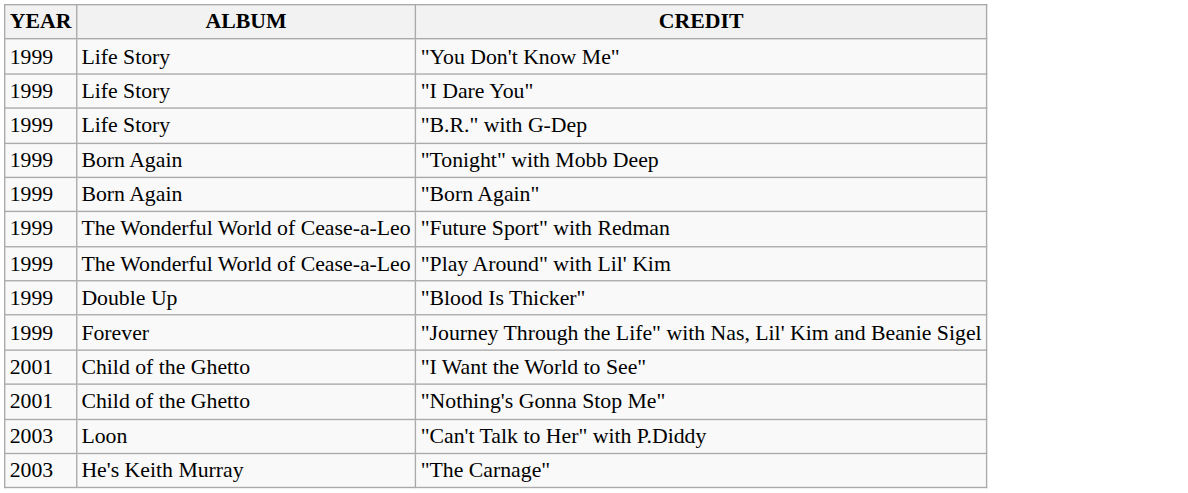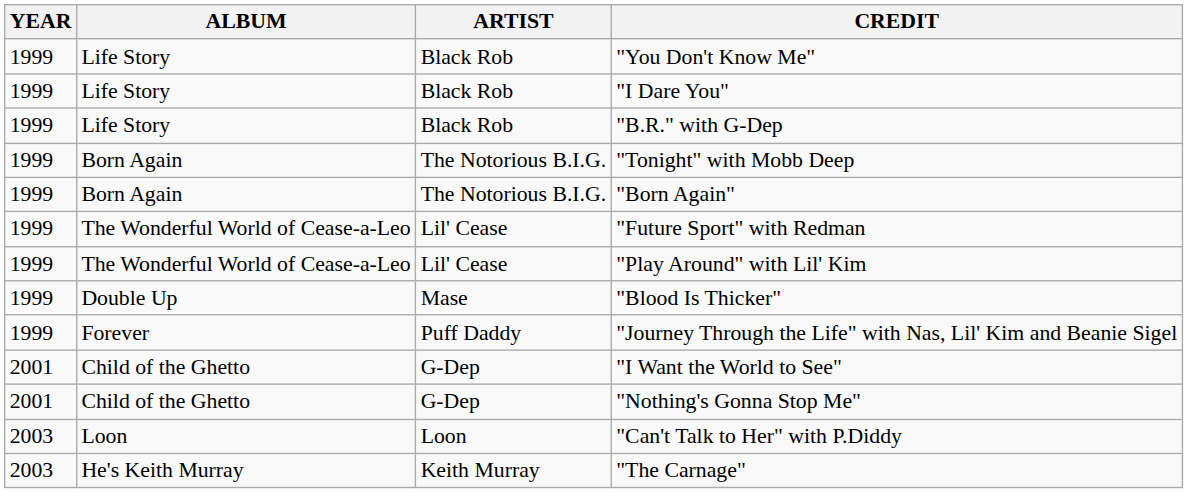+ column: ARTIST | Black Rob | Black Rob | Black Rob | The Notorious B.I.G. | The Notorious B.I.G. | Lil' Cease | Lil' Cease | Mase | Puff Daddy | G-Dep | G-Dep | Loon | Keith Murray
